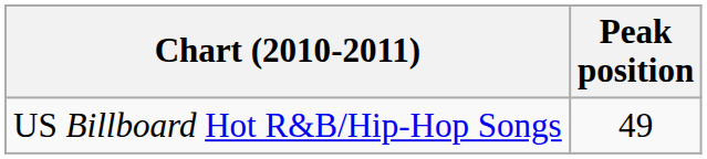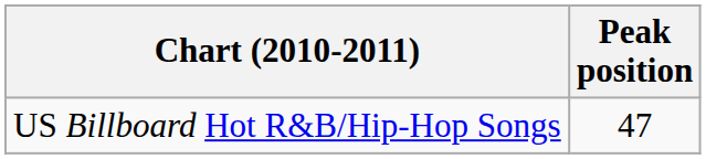US Billboard Hot R&B/Hip-Hop Songs | Peak position: 49 -> 47
